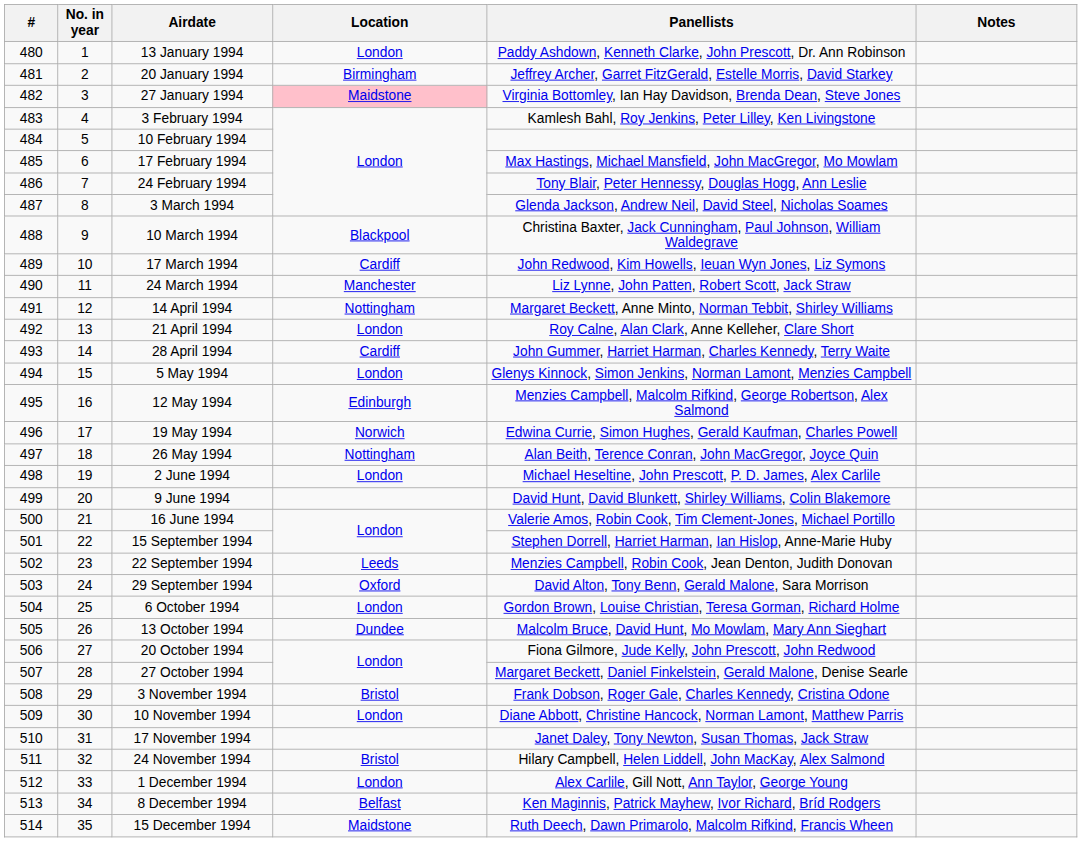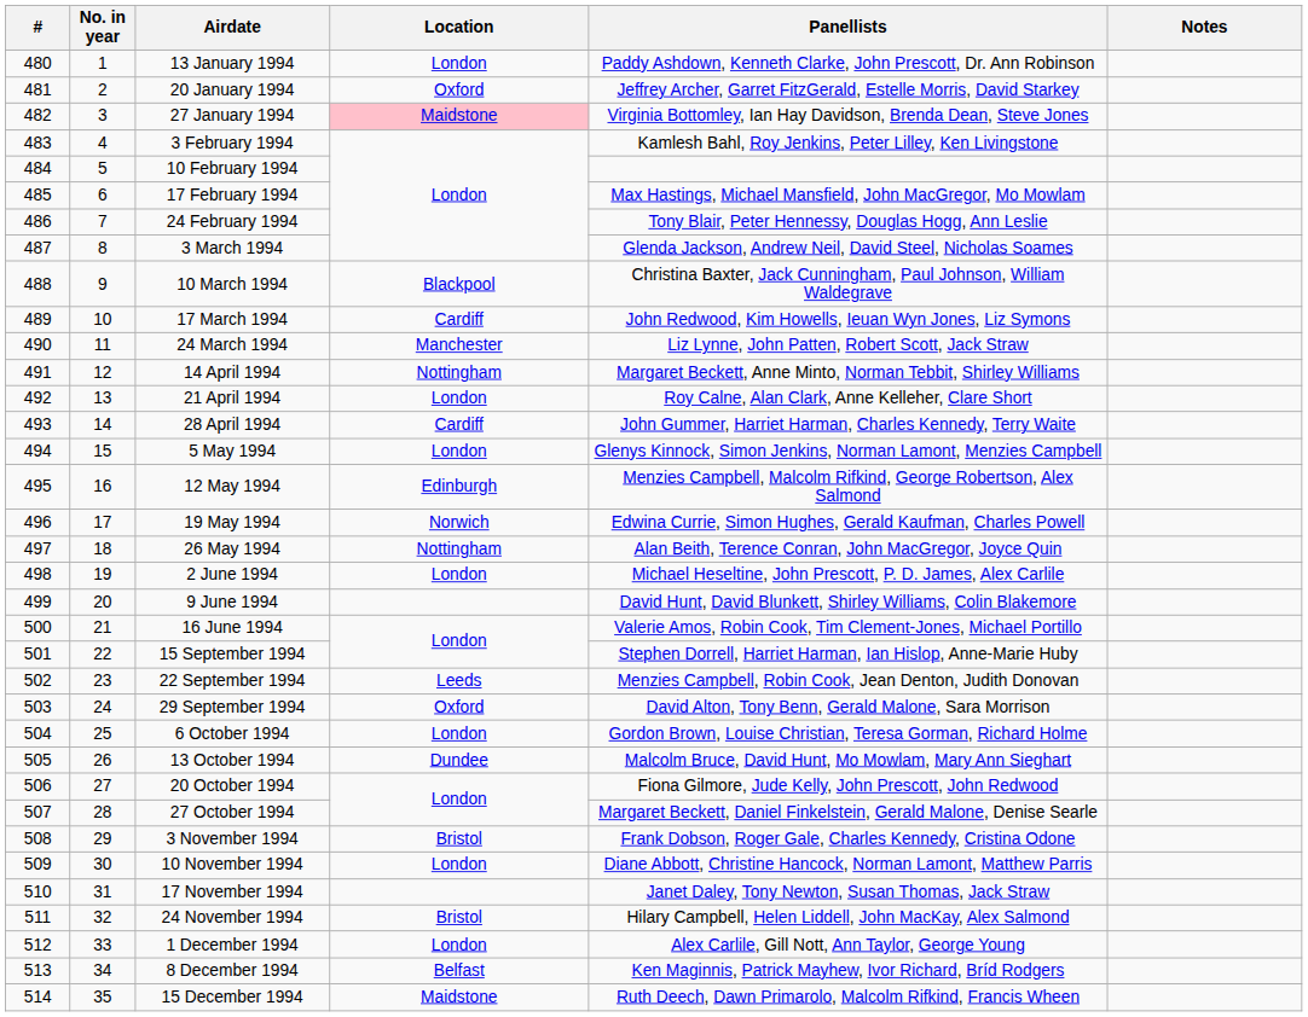20 January 1994 | Location: Birmingham -> Oxford
